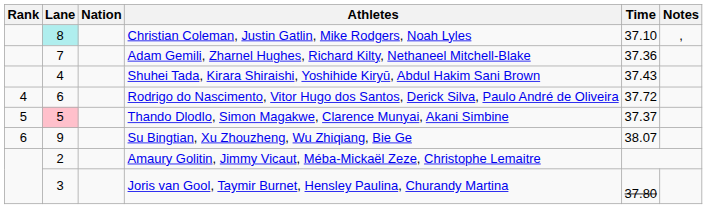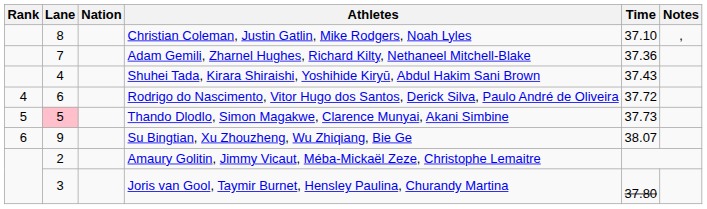Christian Coleman, Justin Gatlin, Mike Rodgers, Noah Lyles | Lane: paleturquoise background -> no background
Thando Dlodlo, Simon Magakwe, Clarence Munyai, Akani Simbine | Time: 37.37 -> 37.73
